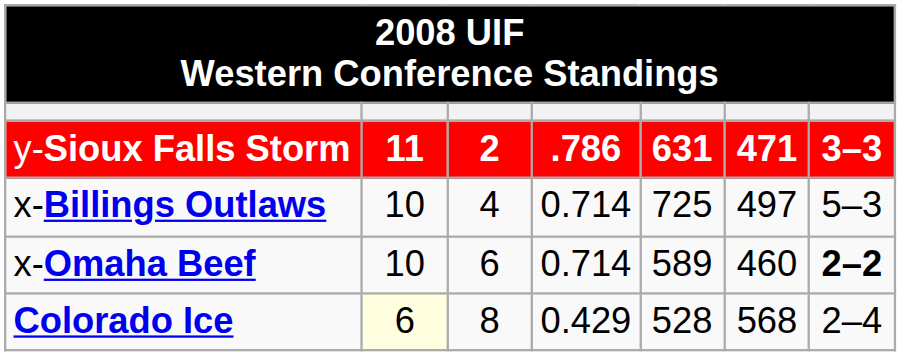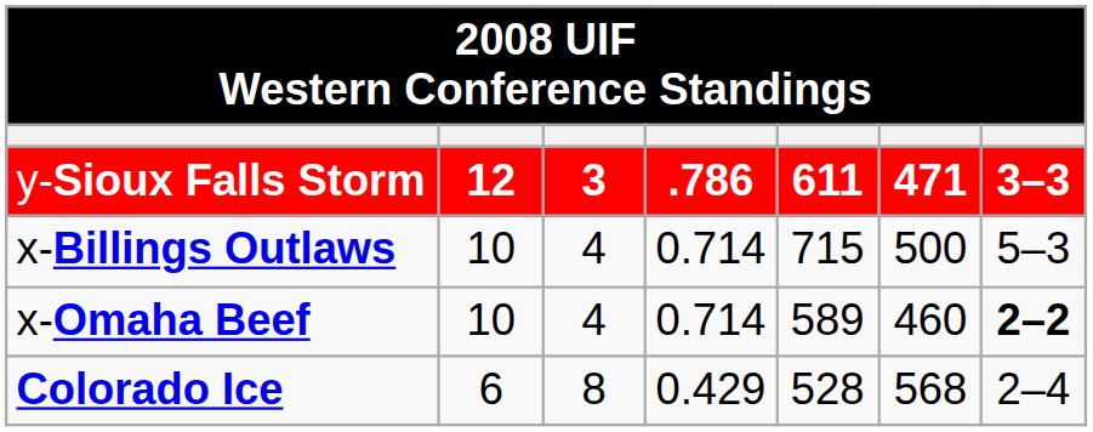y-Sioux Falls Storm | column 2: 11 -> 12
y-Sioux Falls Storm | column 3: 2 -> 3
y-Sioux Falls Storm | column 5: 631 -> 611
x-Billings Outlaws | column 5: 725 -> 715
x-Billings Outlaws | column 6: 497 -> 500
x-Omaha Beef | column 3: 6 -> 4
Colorado Ice | column 2: lightyellow background -> no background
